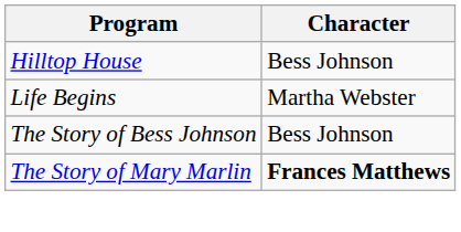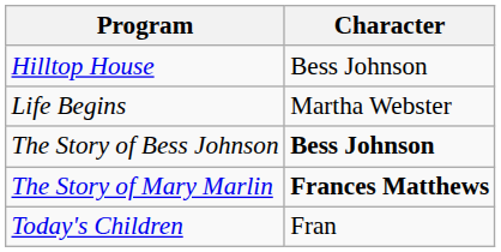The Story of Bess Johnson | Character: normal -> bold
+ row: Today's Children | Fran
